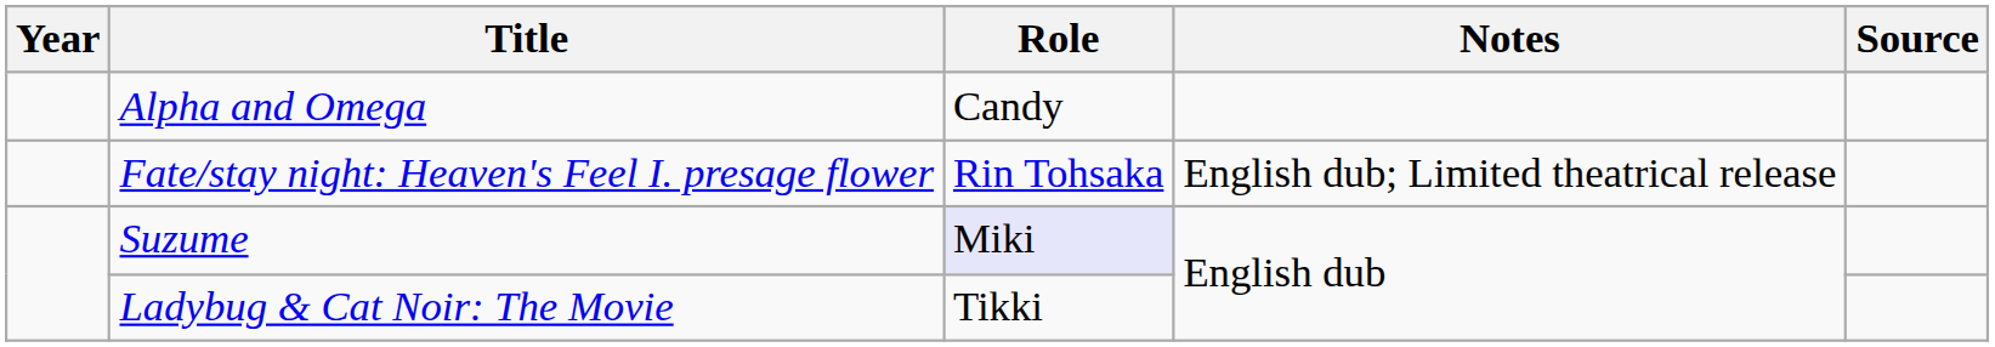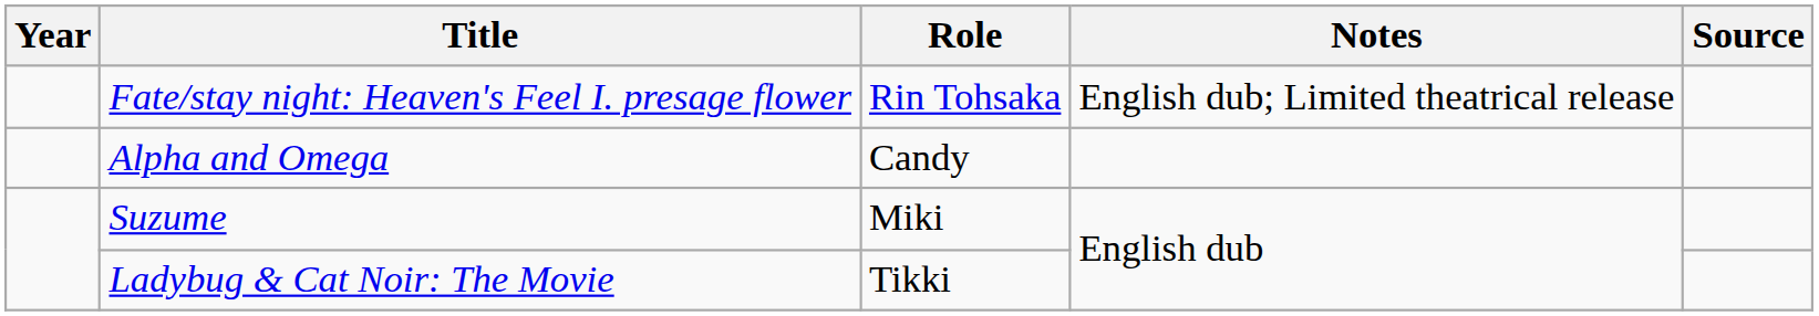rows swapped: Alpha and Omega <-> Fate/stay night: Heaven's Feel I. presage flower
Suzume | Role: lavender background -> no background
